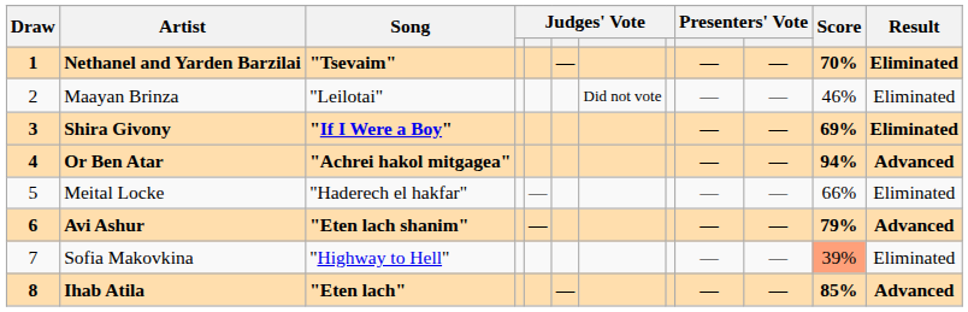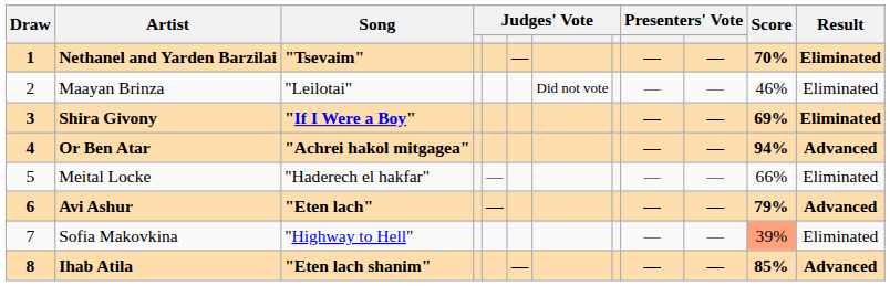Avi Ashur | Song: "Eten lach shanim" -> "Eten lach"
Ihab Atila | Song: "Eten lach" -> "Eten lach shanim"
